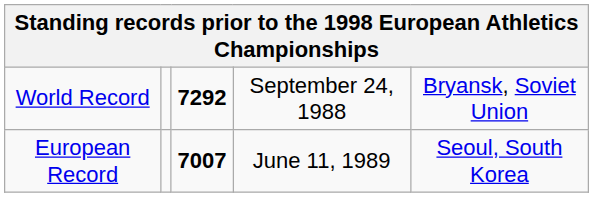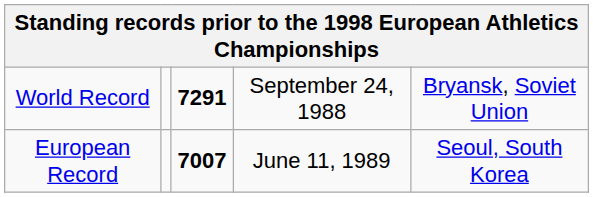World Record | column 3: 7292 -> 7291
